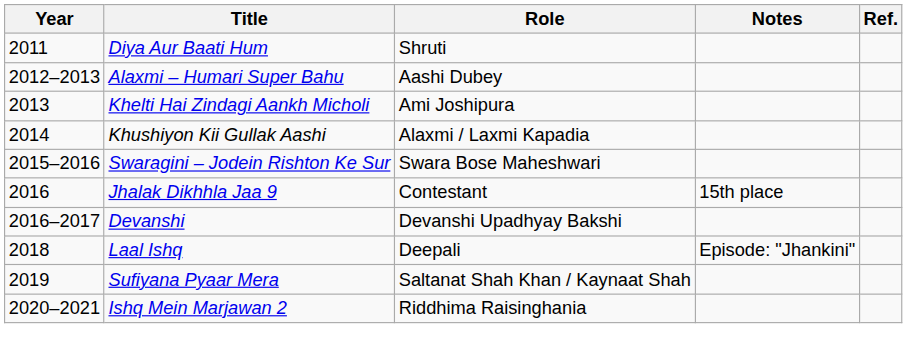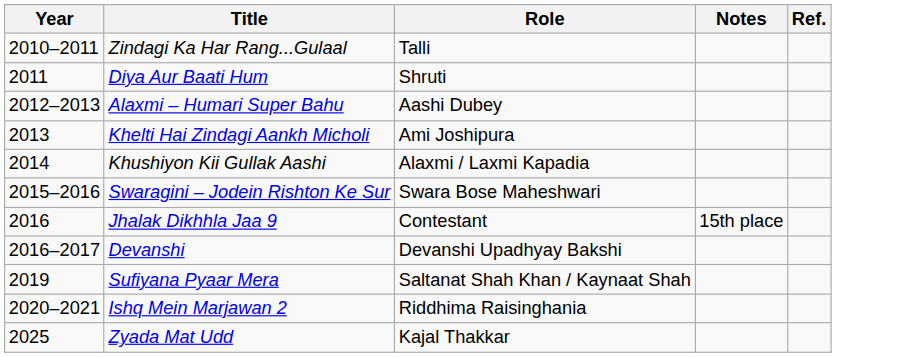+ row: 2010–2011 | Zindagi Ka Har Rang...Gulaal | Talli
- row: 2018 | Laal Ishq | Deepali | Episode: "Jhankini"
+ row: 2025 | Zyada Mat Udd | Kajal Thakkar
